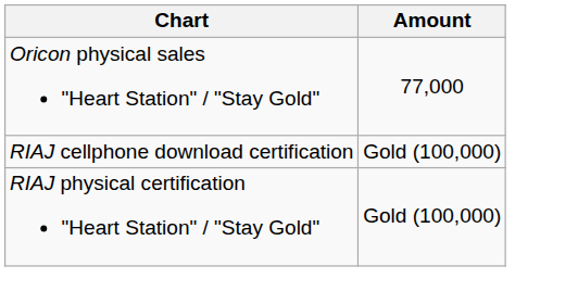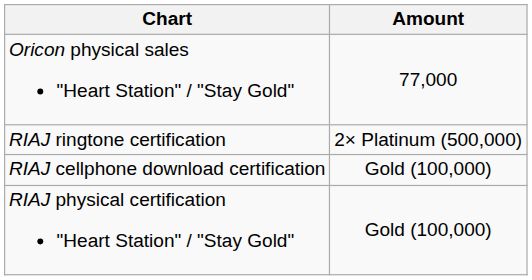+ row: RIAJ ringtone certification | 2× Platinum (500,000)
